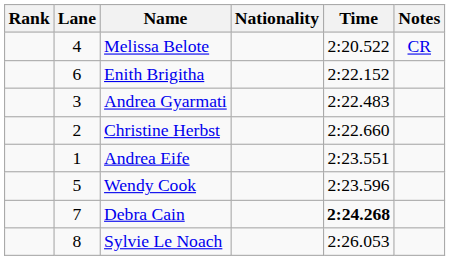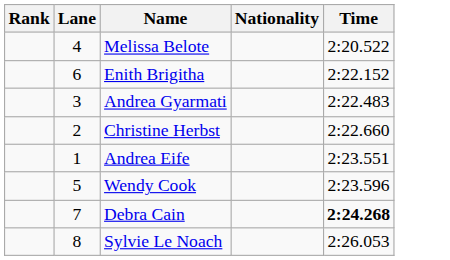- column: Notes | CR
